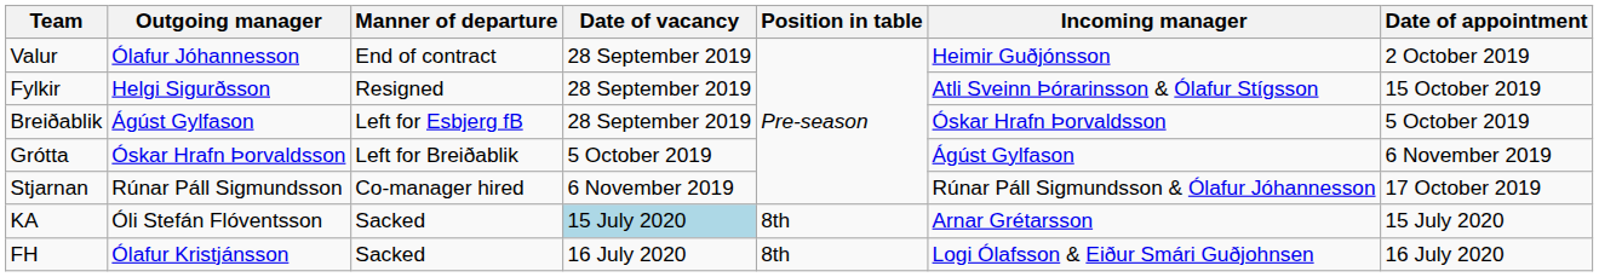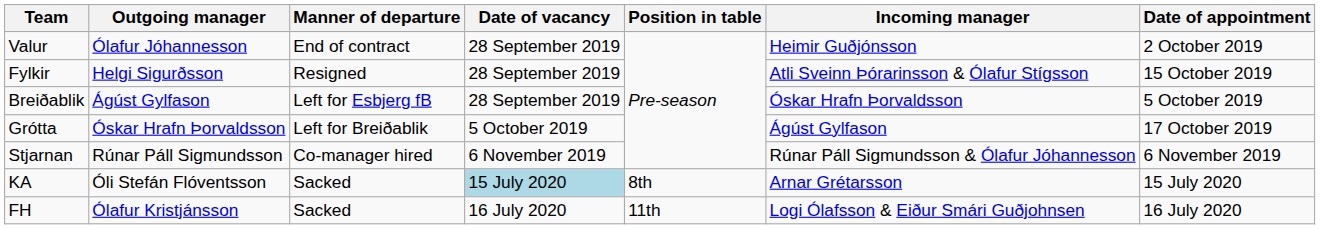Grótta | Date of appointment: 6 November 2019 -> 17 October 2019
Stjarnan | Date of appointment: 17 October 2019 -> 6 November 2019
FH | Position in table: 8th -> 11th
